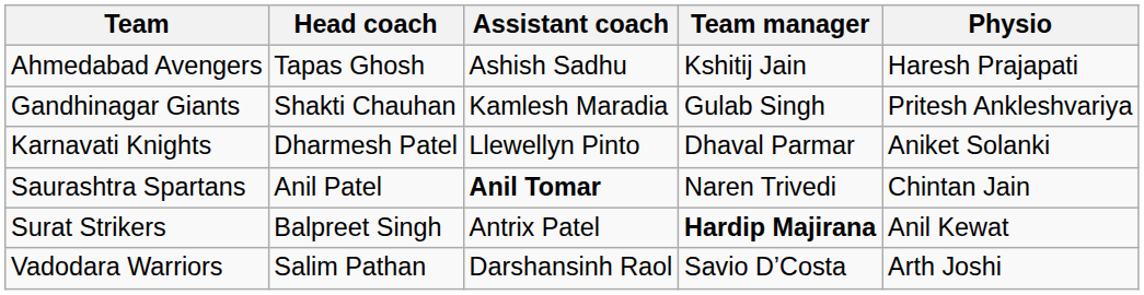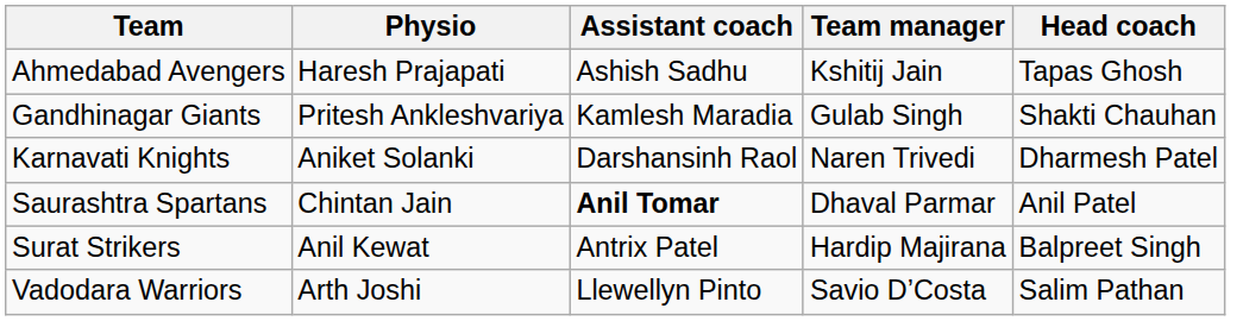columns swapped: Head coach <-> Physio
Karnavati Knights | Assistant coach: Llewellyn Pinto -> Darshansinh Raol
Karnavati Knights | Team manager: Dhaval Parmar -> Naren Trivedi
Saurashtra Spartans | Team manager: Naren Trivedi -> Dhaval Parmar
Surat Strikers | Team manager: bold -> normal
Vadodara Warriors | Assistant coach: Darshansinh Raol -> Llewellyn Pinto
